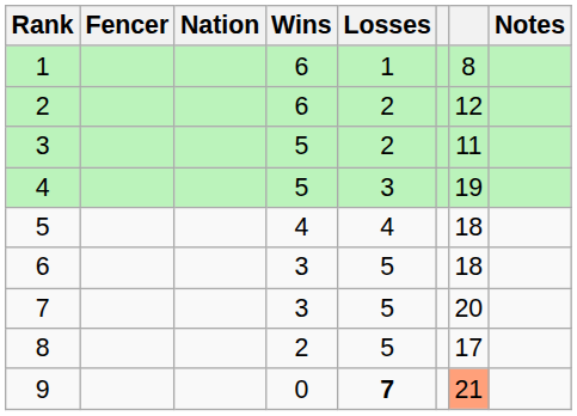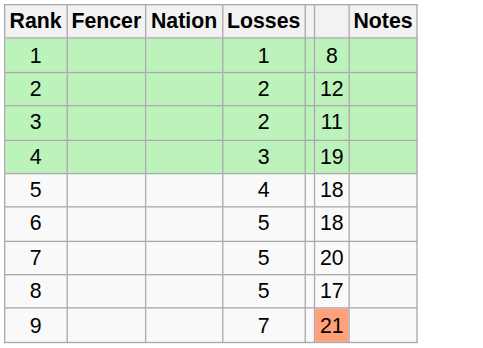- column: Wins | 6 | 6 | 5 | 5 | 4 | 3 | 3 | 2 | 0
9 | Losses: bold -> normal
